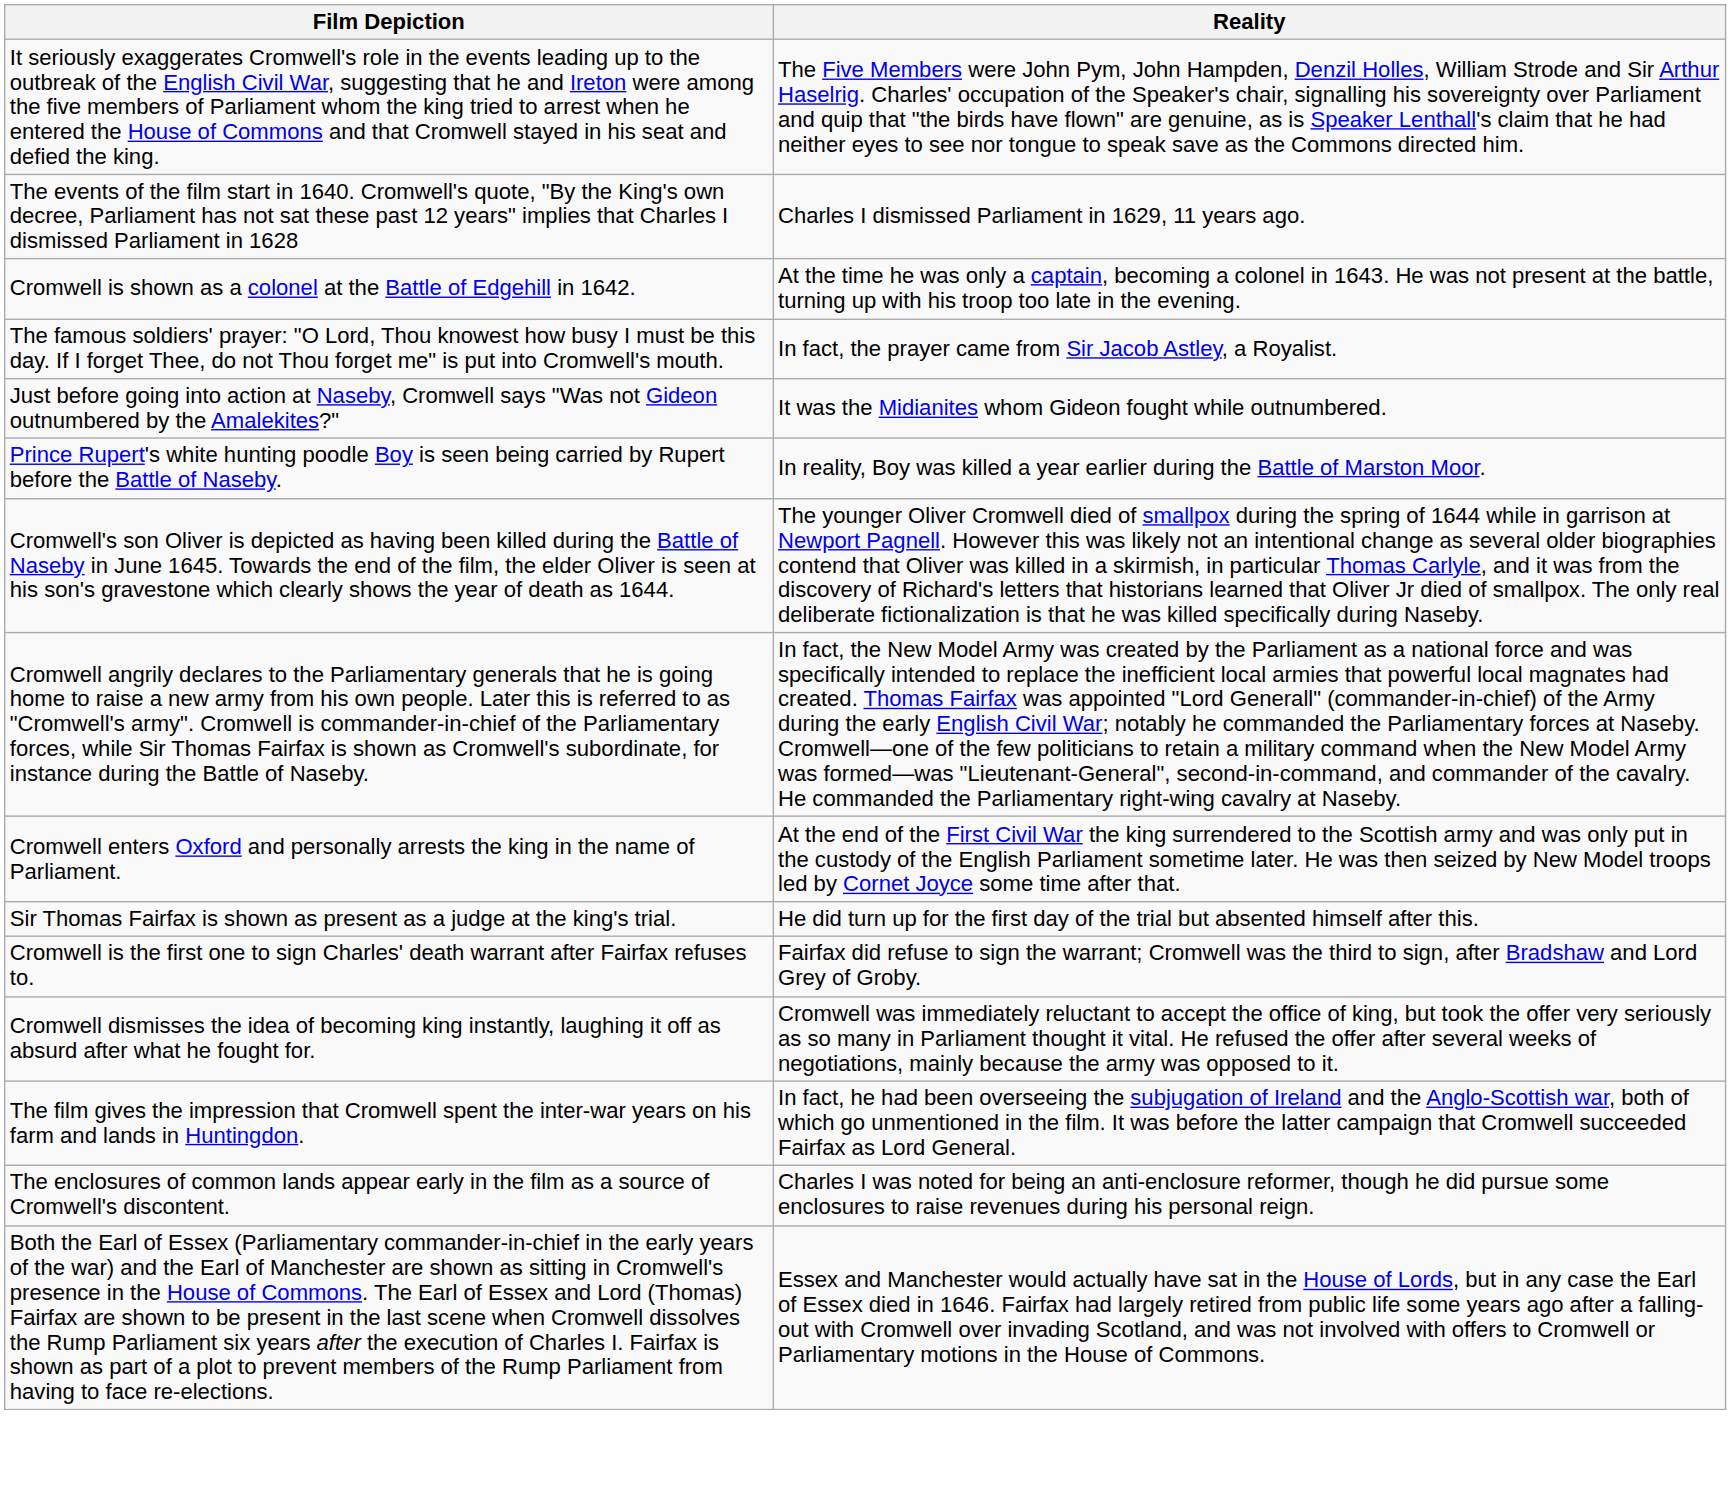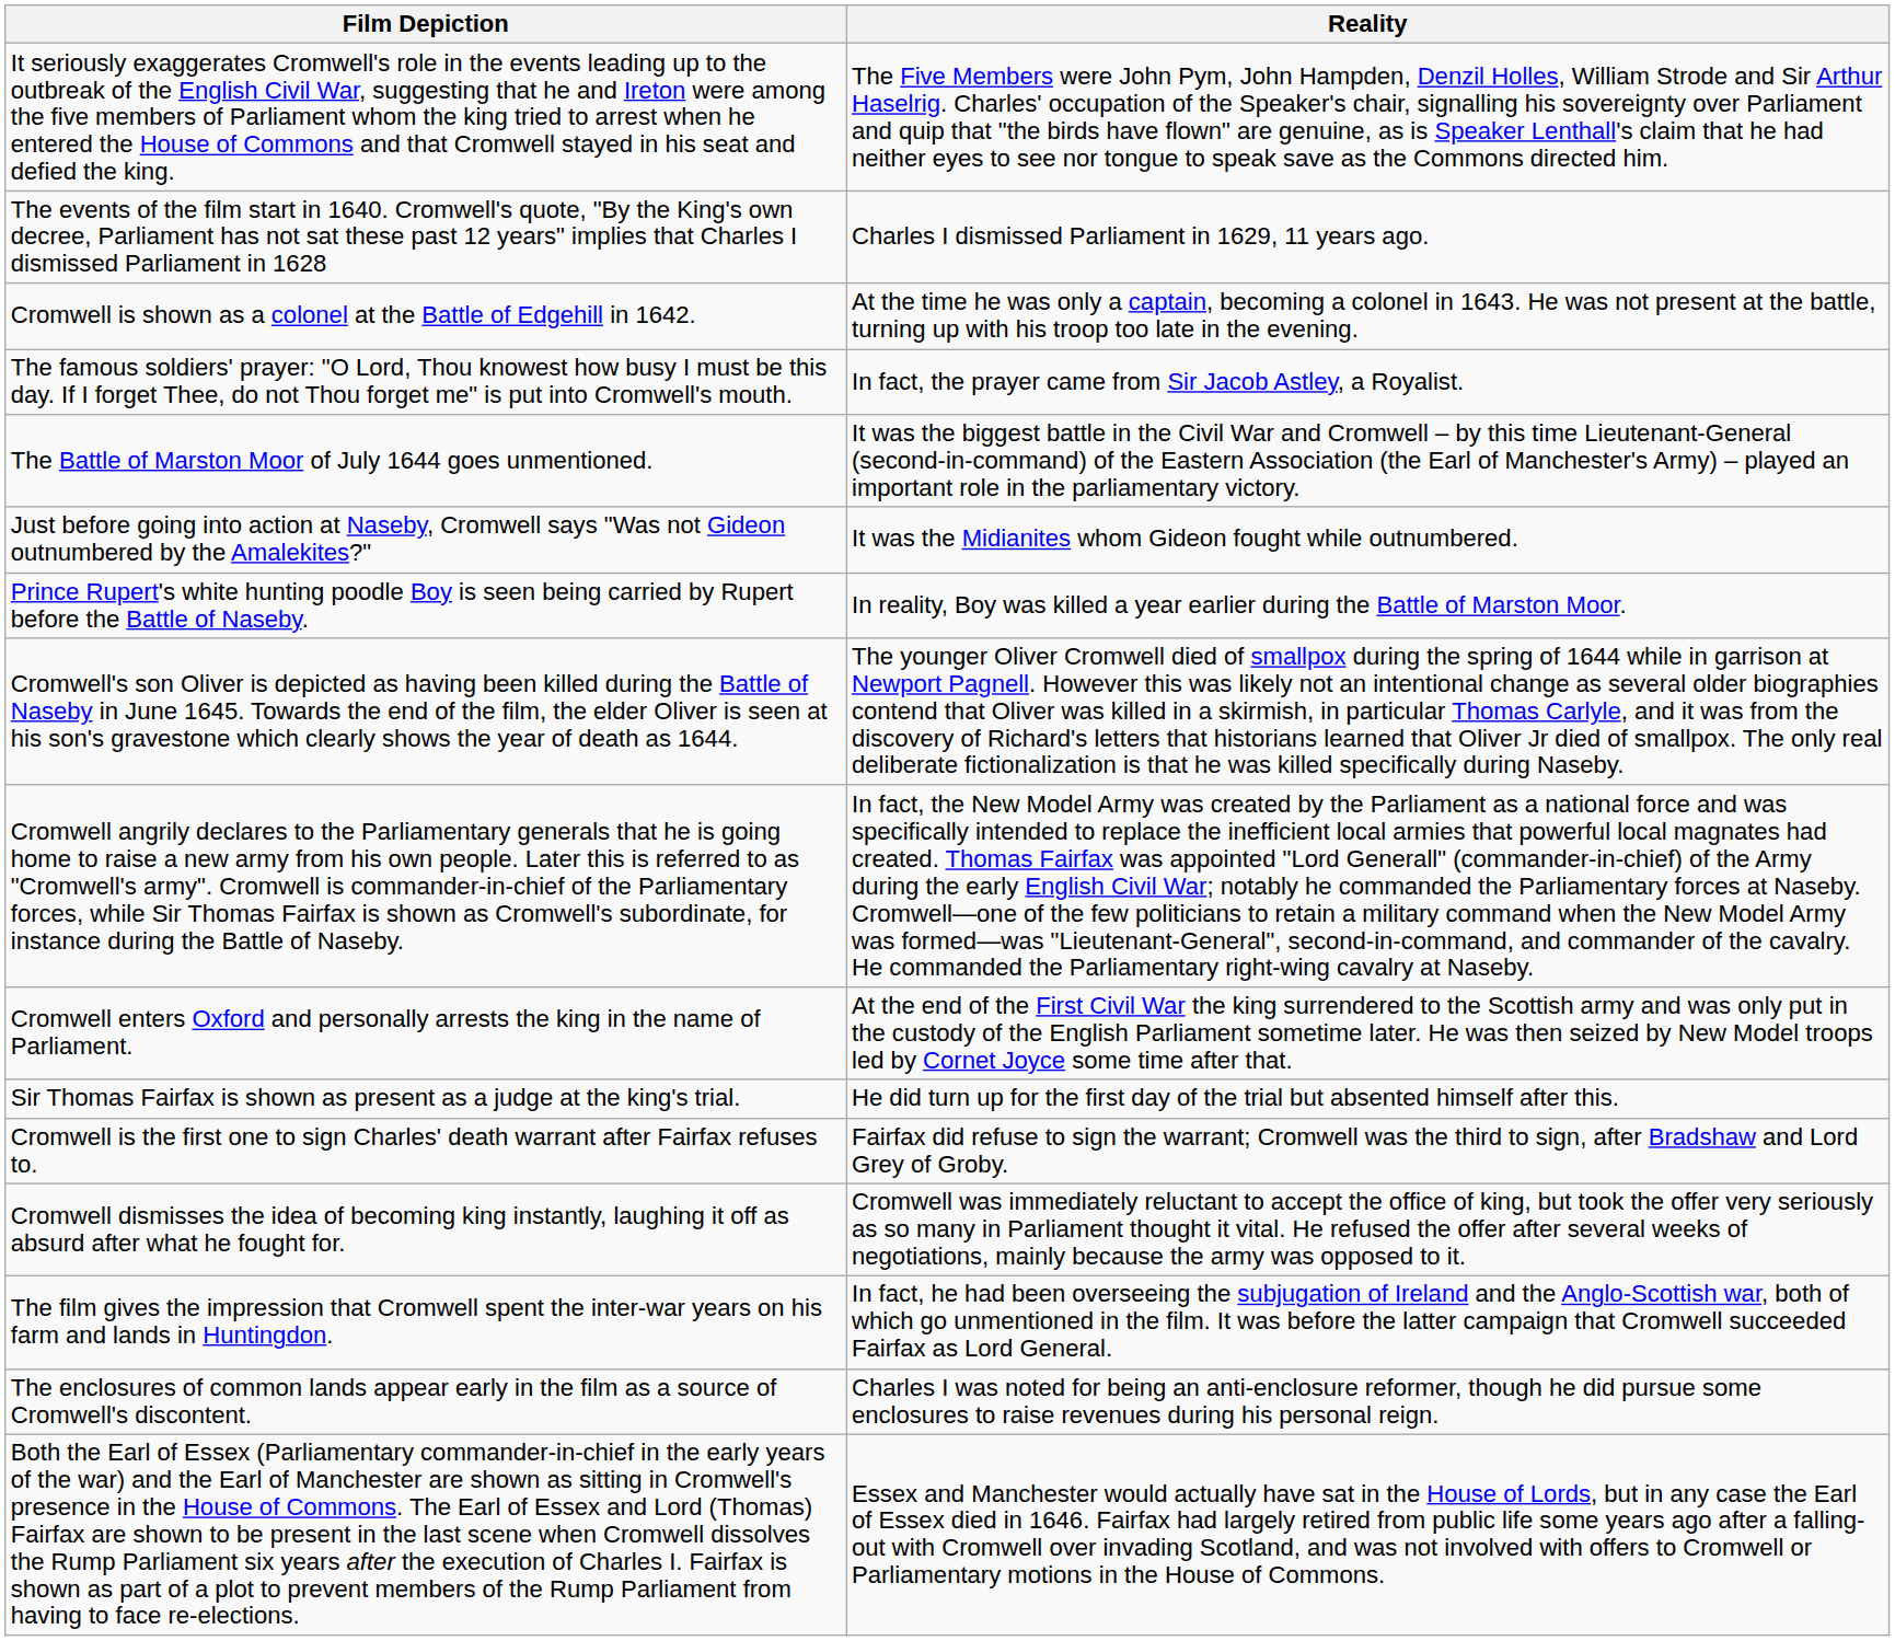+ row: The Battle of Marston Moor of July 1644 goes unmentioned. | It was the biggest battle in the Civil War and Cromwell – by this time Lieutenant-General (second-in-command) of the Eastern Association (the Earl of Manchester's Army) – played an important role in the parliamentary victory.
